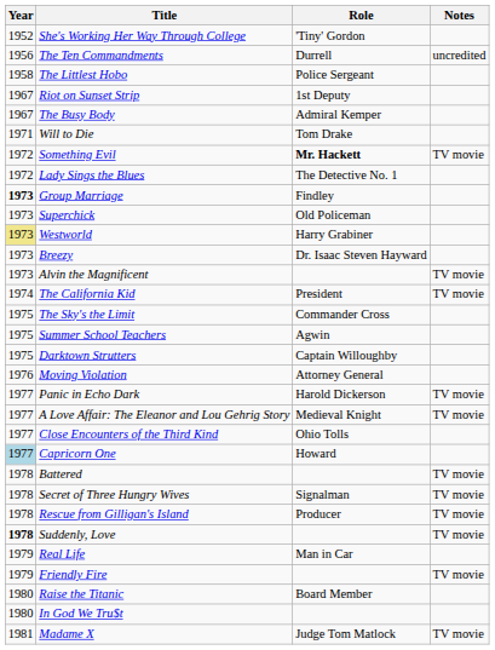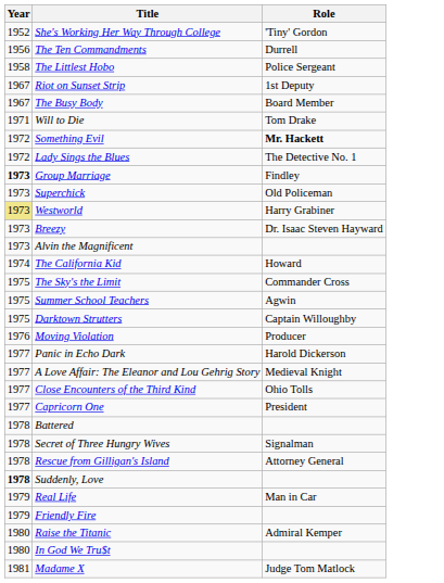- column: Notes | uncredited | TV movie | TV movie | TV movie | TV movie | TV movie | TV movie | TV movie | TV movie | TV movie | TV movie | TV movie
The Busy Body | Role: Admiral Kemper -> Board Member
The California Kid | Role: President -> Howard
Moving Violation | Role: Attorney General -> Producer
Capricorn One | Year: lightblue background -> no background
Capricorn One | Role: Howard -> President
Rescue from Gilligan's Island | Role: Producer -> Attorney General
Raise the Titanic | Role: Board Member -> Admiral Kemper
